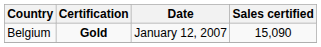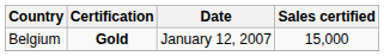Belgium | Sales certified: 15,090 -> 15,000
